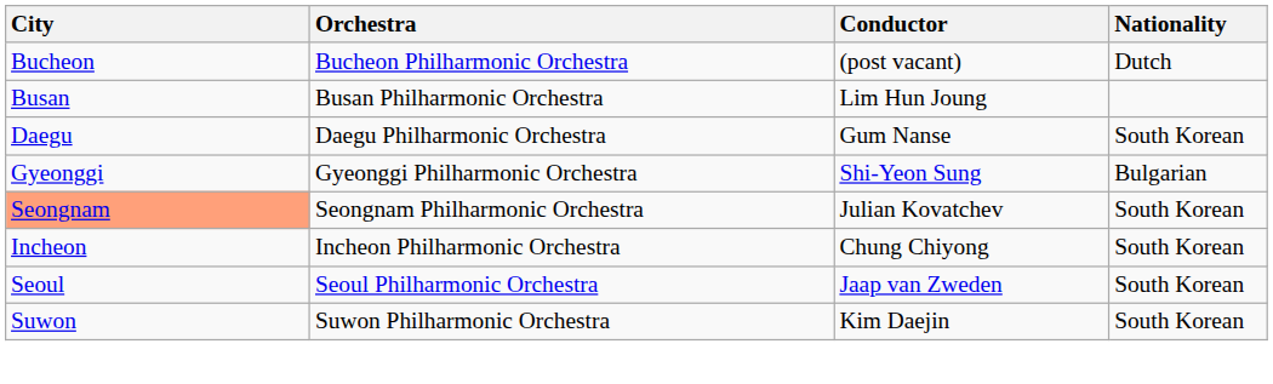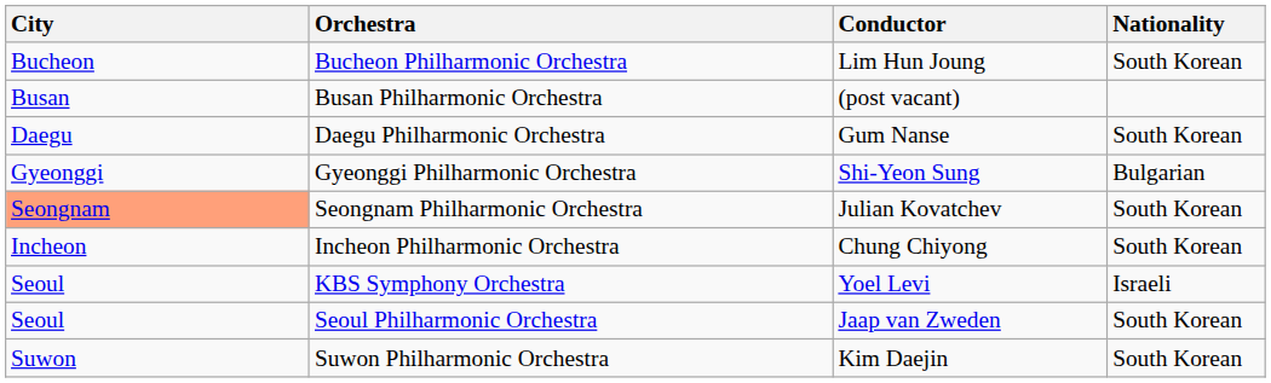Bucheon Philharmonic Orchestra | Conductor: (post vacant) -> Lim Hun Joung
Bucheon Philharmonic Orchestra | Nationality: Dutch -> South Korean
Busan Philharmonic Orchestra | Conductor: Lim Hun Joung -> (post vacant)
+ row: Seoul | KBS Symphony Orchestra | Yoel Levi | Israeli
